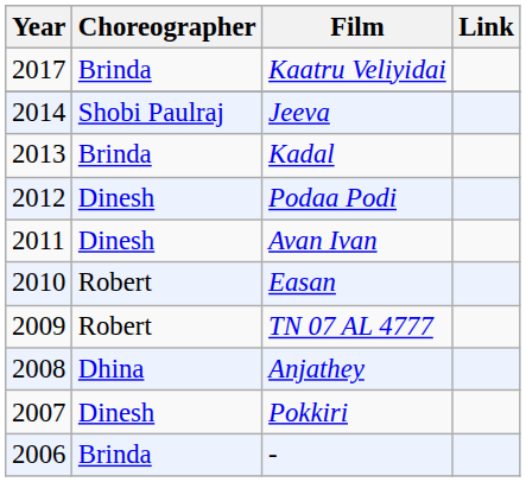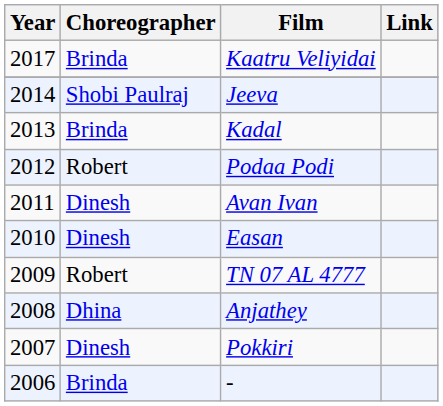Podaa Podi | Choreographer: Dinesh -> Robert
Easan | Choreographer: Robert -> Dinesh
